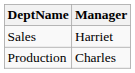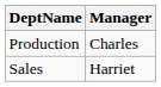rows swapped: Sales <-> Production
